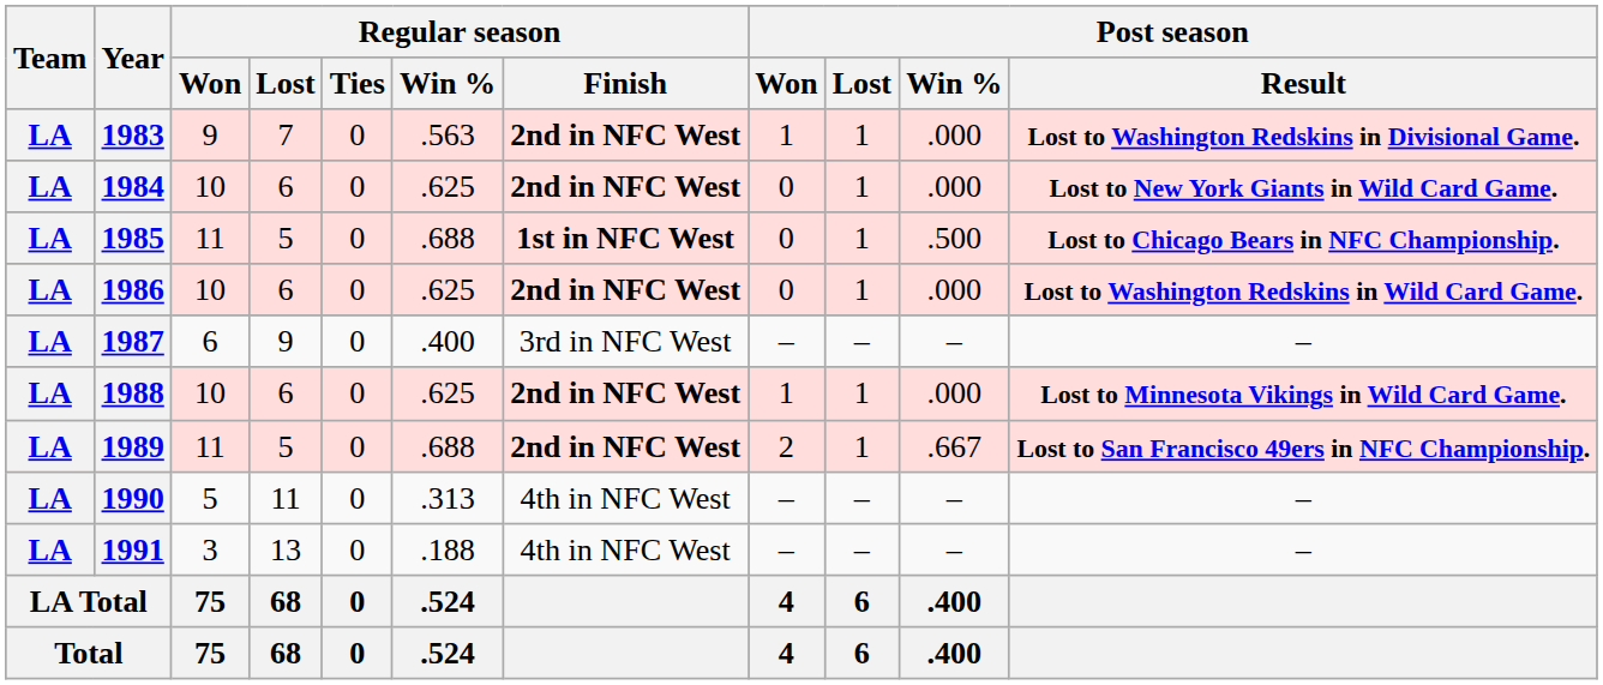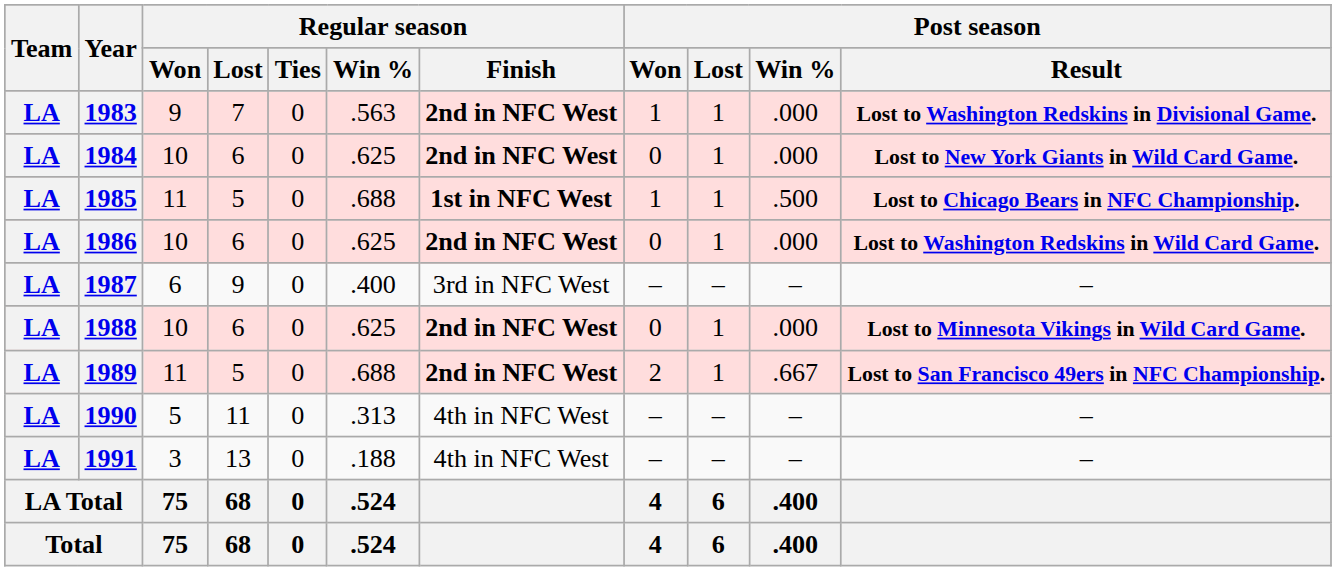1985 | Post season / Won: 0 -> 1
1988 | Post season / Won: 1 -> 0
